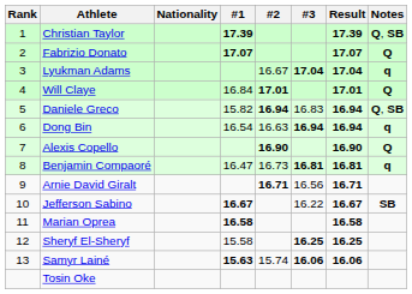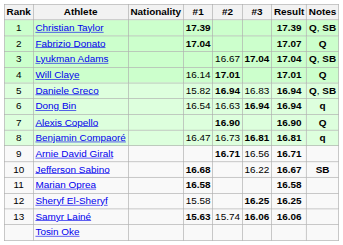Fabrizio Donato | #1: 17.07 -> 17.04
Lyukman Adams | Notes: q -> Q, SB
Will Claye | #1: 16.84 -> 16.14
Jefferson Sabino | #1: 16.67 -> 16.68
